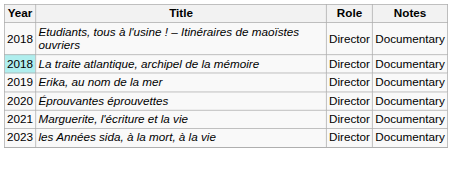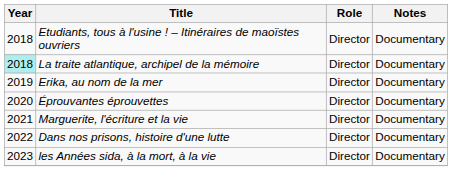+ row: 2022 | Dans nos prisons, histoire d'une lutte | Director | Documentary
